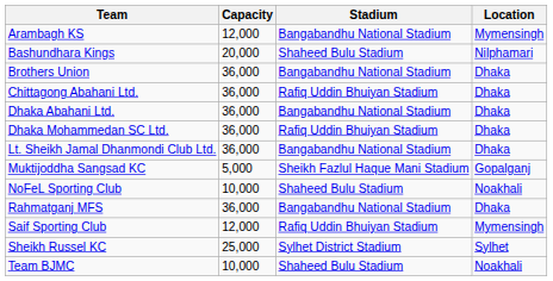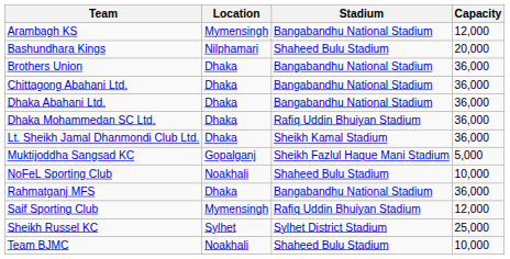columns swapped: Location <-> Capacity
Chittagong Abahani Ltd. | Stadium: Rafiq Uddin Bhuiyan Stadium -> Bangabandhu National Stadium
Lt. Sheikh Jamal Dhanmondi Club Ltd. | Stadium: Bangabandhu National Stadium -> Sheikh Kamal Stadium
